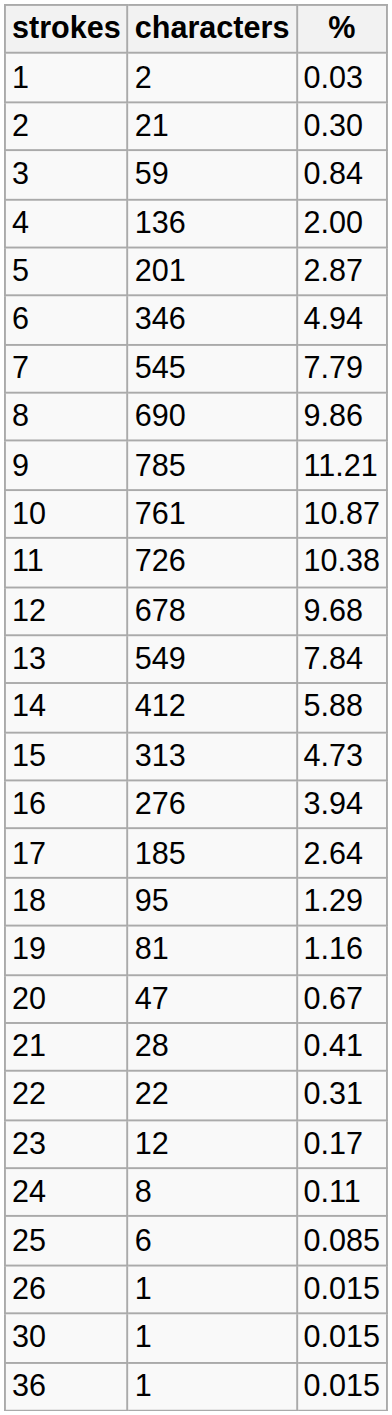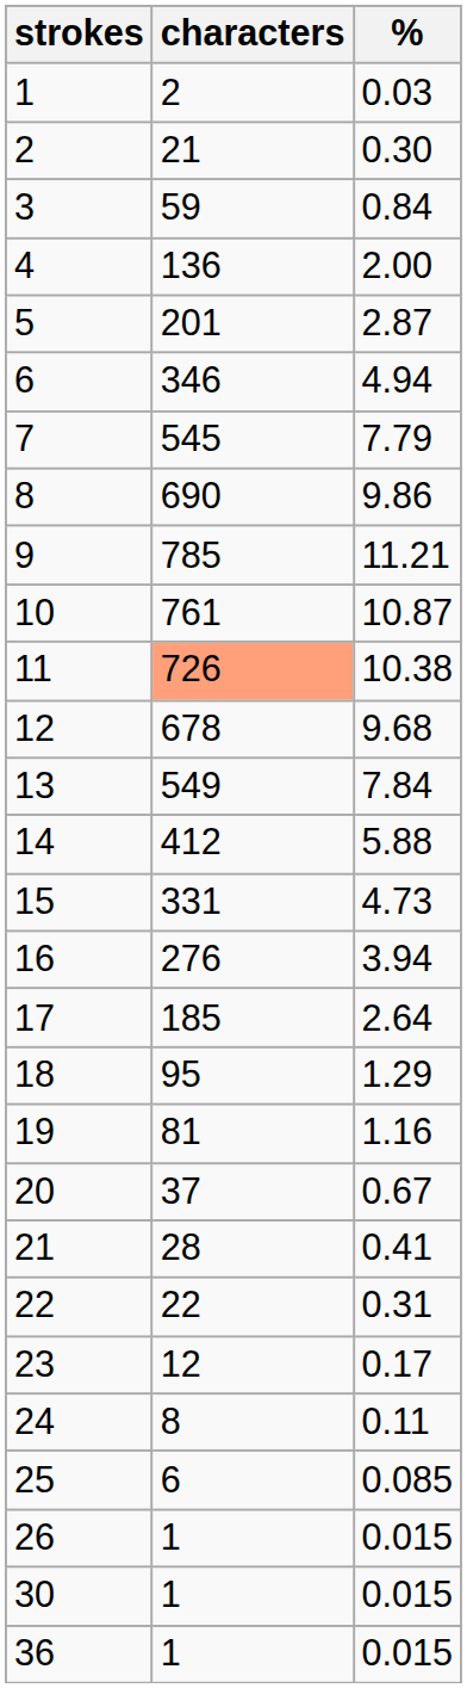11 | characters: no background -> lightsalmon background
15 | characters: 313 -> 331
20 | characters: 47 -> 37
